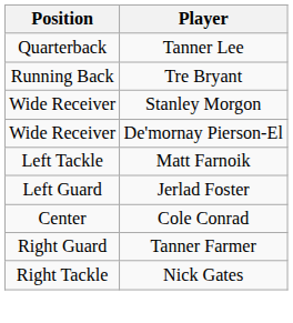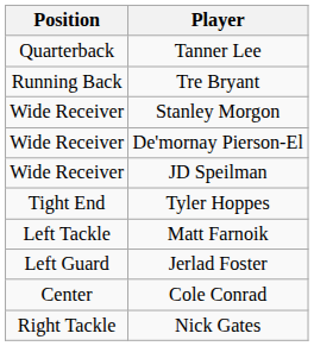+ row: Wide Receiver | JD Speilman
+ row: Tight End | Tyler Hoppes
- row: Right Guard | Tanner Farmer
